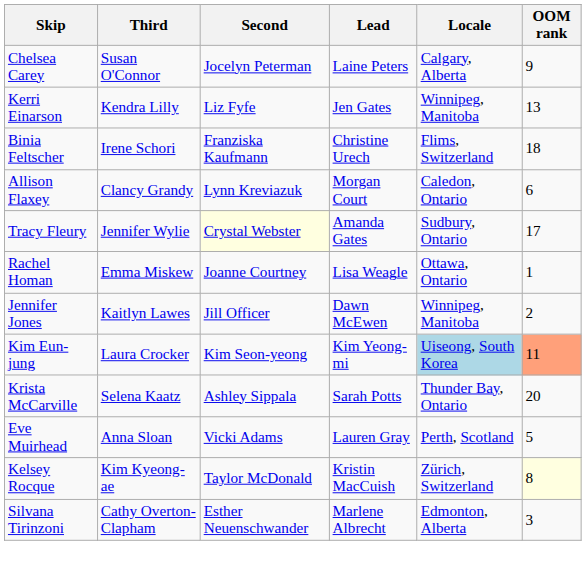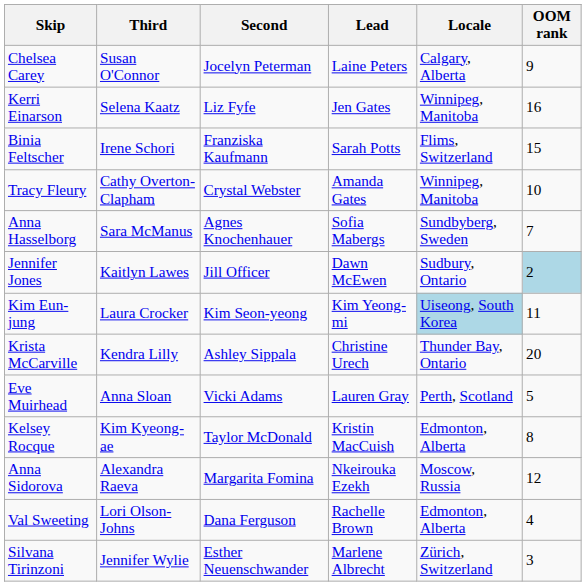Kerri Einarson | Third: Kendra Lilly -> Selena Kaatz
Kerri Einarson | OOM rank: 13 -> 16
Binia Feltscher | Lead: Christine Urech -> Sarah Potts
Binia Feltscher | OOM rank: 18 -> 15
- row: Allison Flaxey | Clancy Grandy | Lynn Kreviazuk | Morgan Court | Caledon, Ontario | 6
Tracy Fleury | Third: Jennifer Wylie -> Cathy Overton-Clapham
Tracy Fleury | Second: lightyellow background -> no background
Tracy Fleury | Locale: Sudbury, Ontario -> Winnipeg, Manitoba
Tracy Fleury | OOM rank: 17 -> 10
+ row: Anna Hasselborg | Sara McManus | Agnes Knochenhauer | Sofia Mabergs | Sundbyberg, Sweden | 7
- row: Rachel Homan | Emma Miskew | Joanne Courtney | Lisa Weagle | Ottawa, Ontario | 1
Jennifer Jones | Locale: Winnipeg, Manitoba -> Sudbury, Ontario
Jennifer Jones | OOM rank: no background -> lightblue background
Kim Eun-jung | OOM rank: lightsalmon background -> no background
Krista McCarville | Third: Selena Kaatz -> Kendra Lilly
Krista McCarville | Lead: Sarah Potts -> Christine Urech
Kelsey Rocque | Locale: Zürich, Switzerland -> Edmonton, Alberta
Kelsey Rocque | OOM rank: lightyellow background -> no background
+ row: Anna Sidorova | Alexandra Raeva | Margarita Fomina | Nkeirouka Ezekh | Moscow, Russia | 12
+ row: Val Sweeting | Lori Olson-Johns | Dana Ferguson | Rachelle Brown | Edmonton, Alberta | 4
Silvana Tirinzoni | Third: Cathy Overton-Clapham -> Jennifer Wylie
Silvana Tirinzoni | Locale: Edmonton, Alberta -> Zürich, Switzerland
